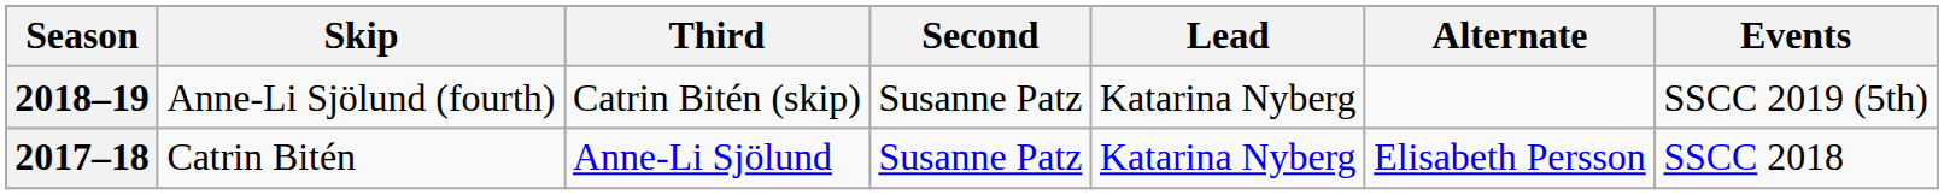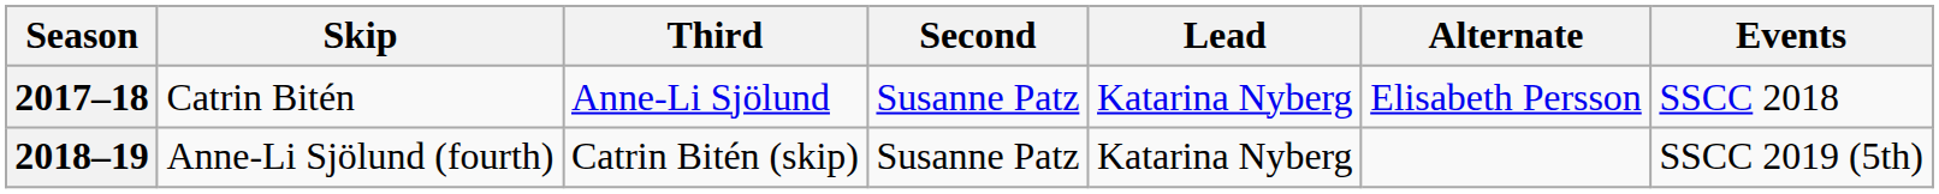rows swapped: 2017–18 <-> 2018–19
